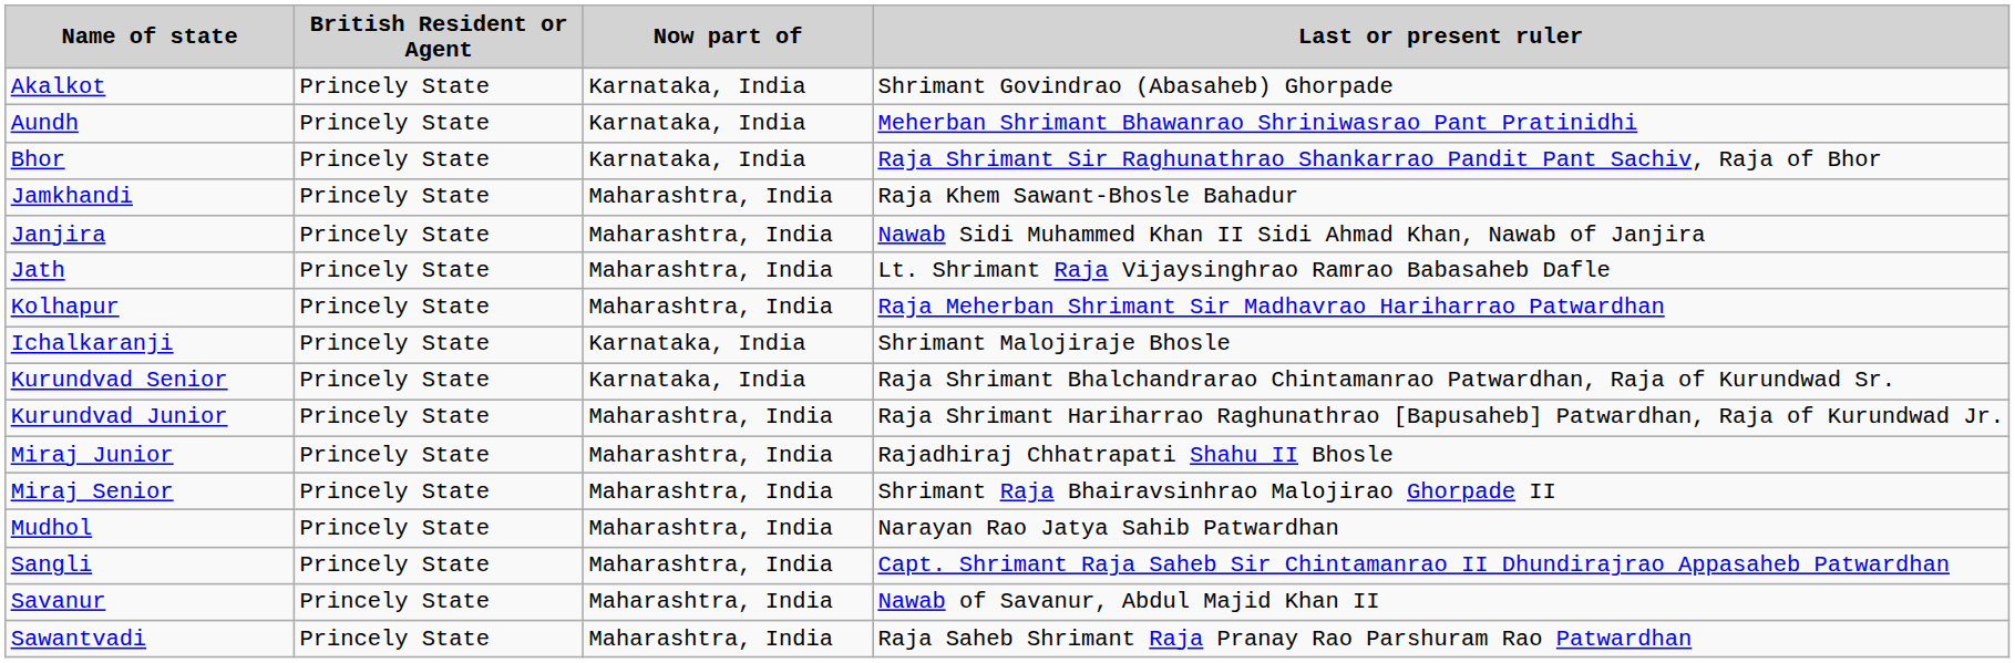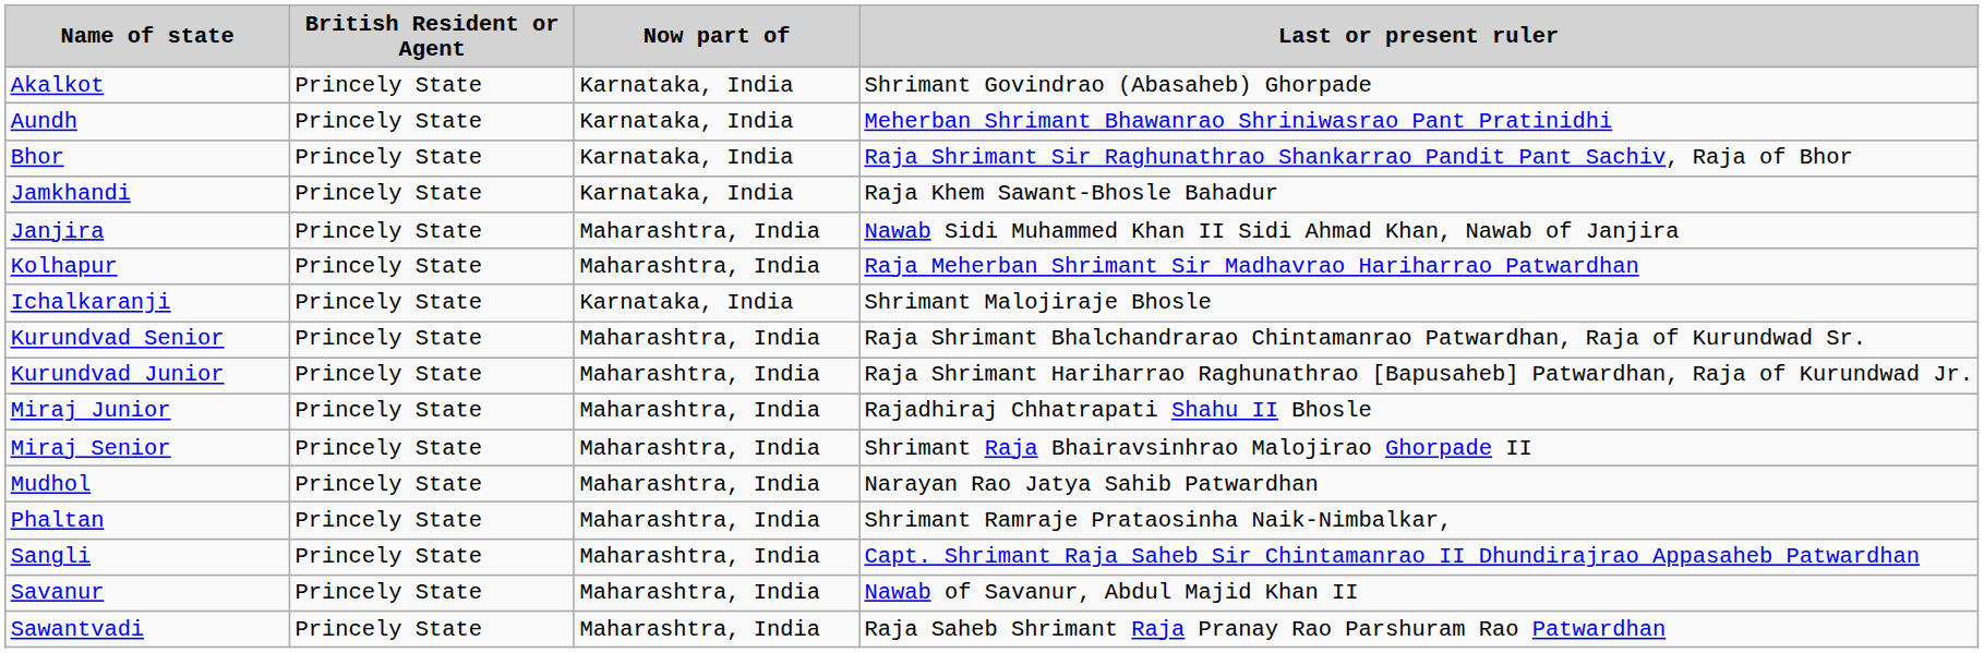Jamkhandi | Now part of: Maharashtra, India -> Karnataka, India
- row: Jath | Princely State | Maharashtra, India | Lt. Shrimant Raja Vijaysinghrao Ramrao Babasaheb Dafle
Kurundvad Senior | Now part of: Karnataka, India -> Maharashtra, India
+ row: Phaltan | Princely State | Maharashtra, India | Shrimant Ramraje Prataosinha Naik-Nimbalkar,
